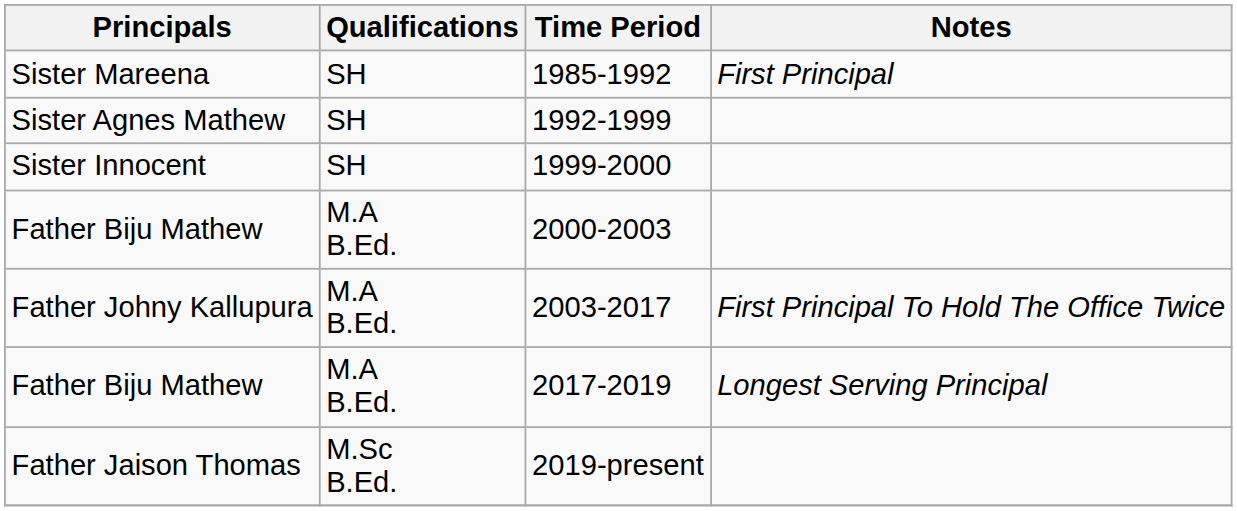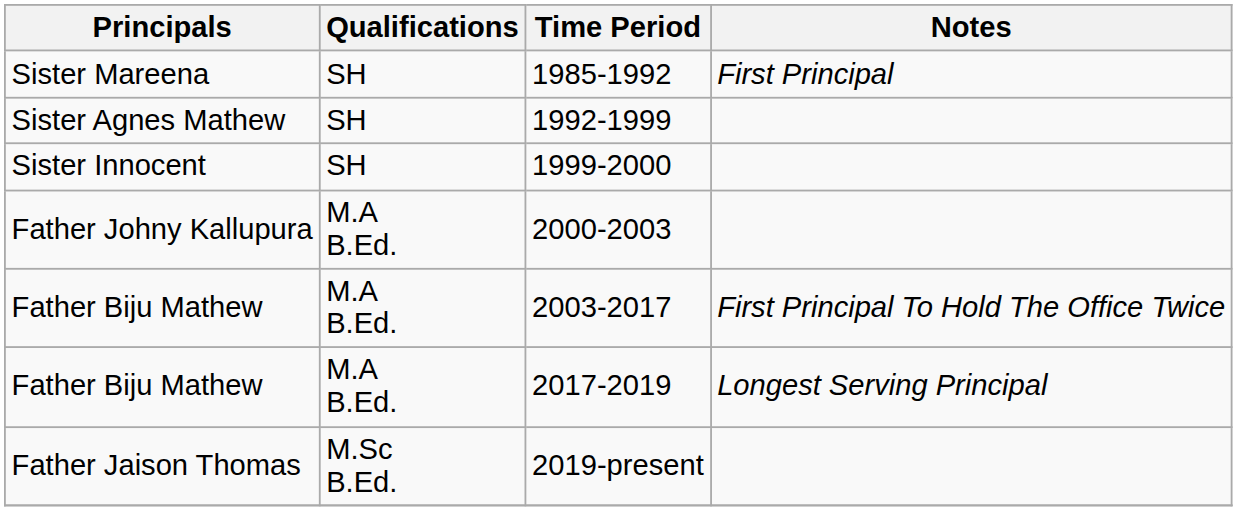2000-2003 | Principals: Father Biju Mathew -> Father Johny Kallupura
2003-2017 | Principals: Father Johny Kallupura -> Father Biju Mathew
